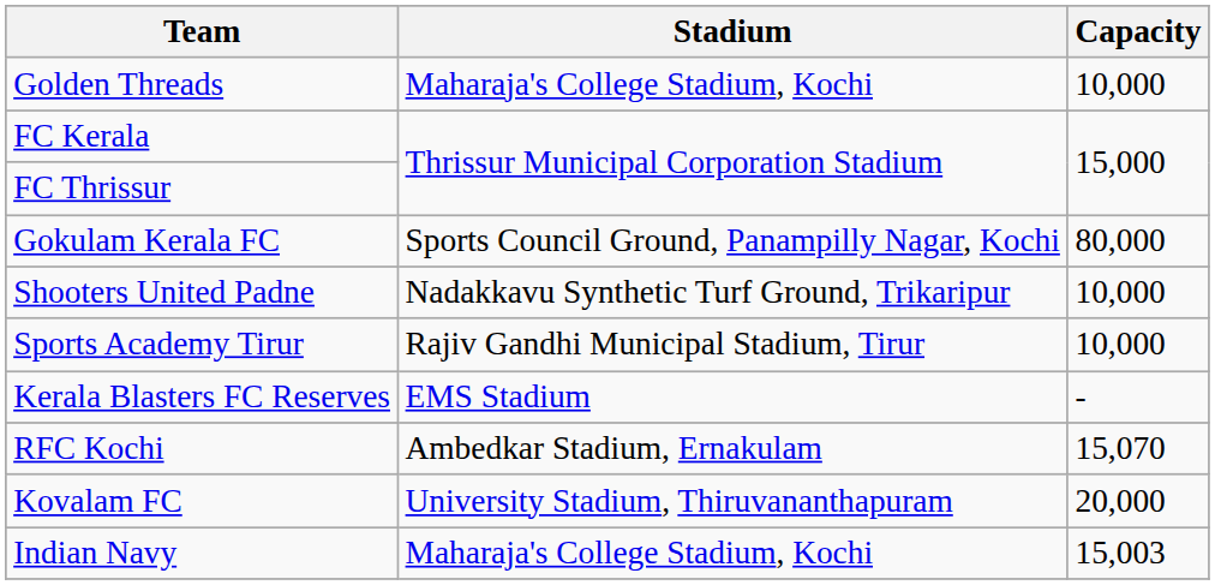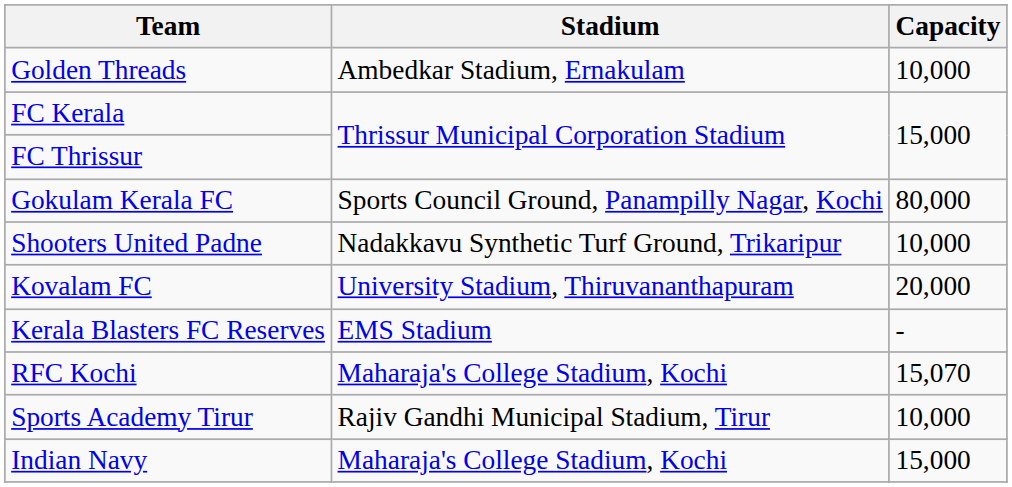Golden Threads | Stadium: Maharaja's College Stadium, Kochi -> Ambedkar Stadium, Ernakulam
rows swapped: Sports Academy Tirur <-> Kovalam FC
RFC Kochi | Stadium: Ambedkar Stadium, Ernakulam -> Maharaja's College Stadium, Kochi
Indian Navy | Capacity: 15,003 -> 15,000
